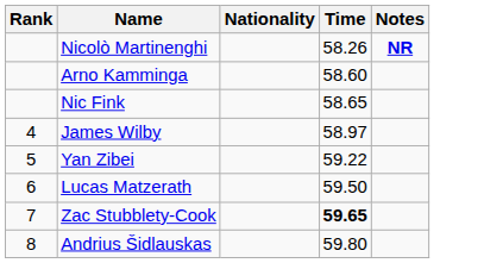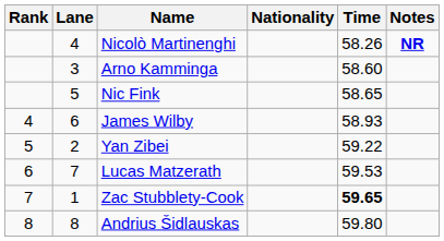+ column: Lane | 4 | 3 | 5 | 6 | 2 | 7 | 1 | 8
James Wilby | Time: 58.97 -> 58.93
Lucas Matzerath | Time: 59.50 -> 59.53
